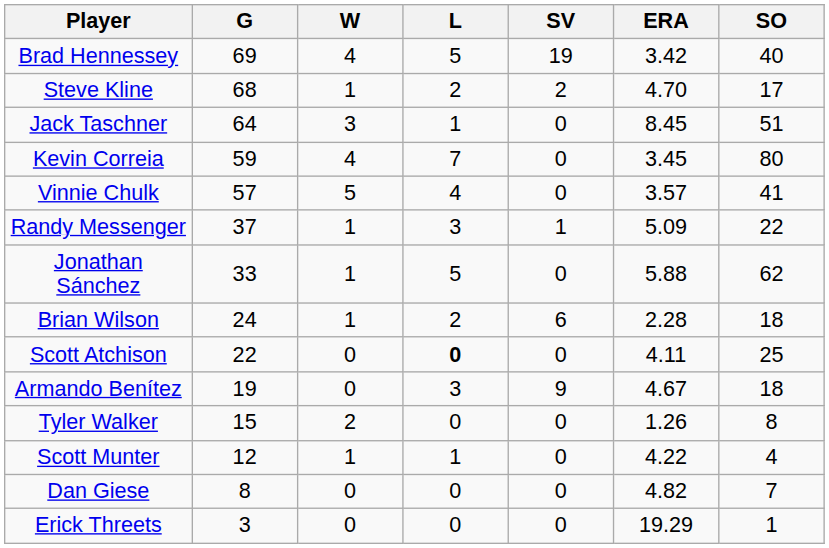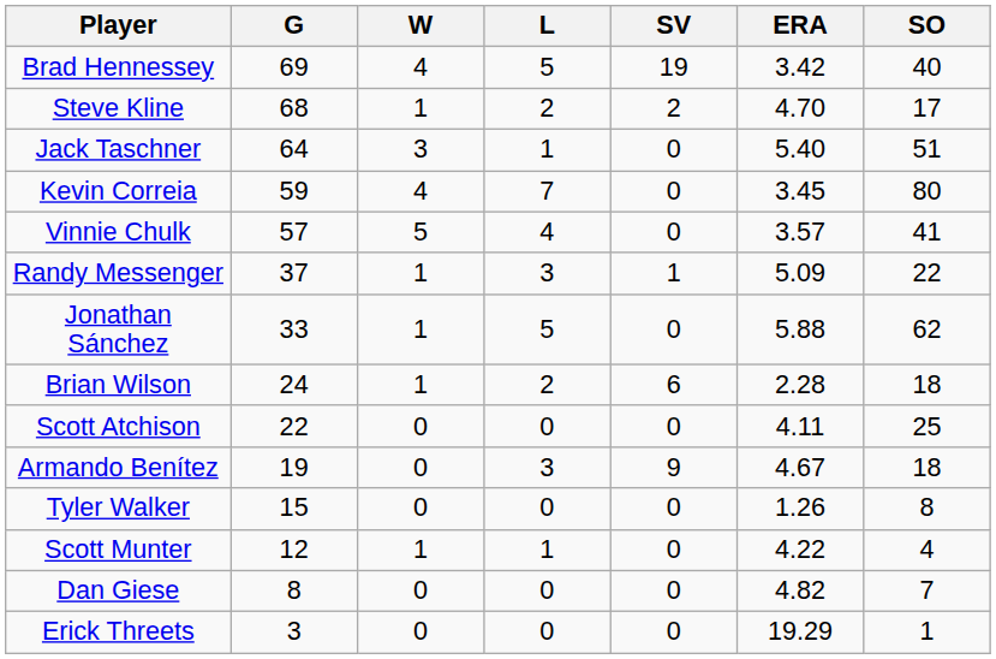Jack Taschner | ERA: 8.45 -> 5.40
Scott Atchison | L: bold -> normal
Tyler Walker | W: 2 -> 0
